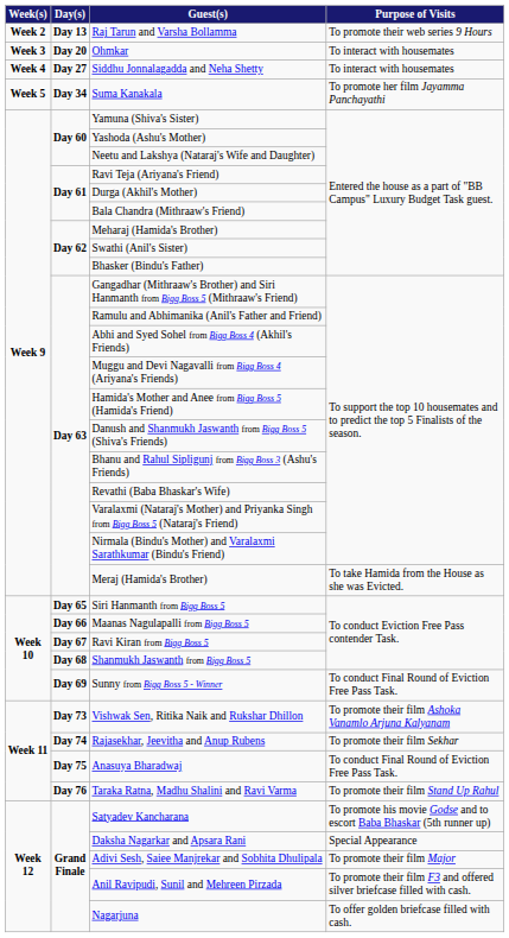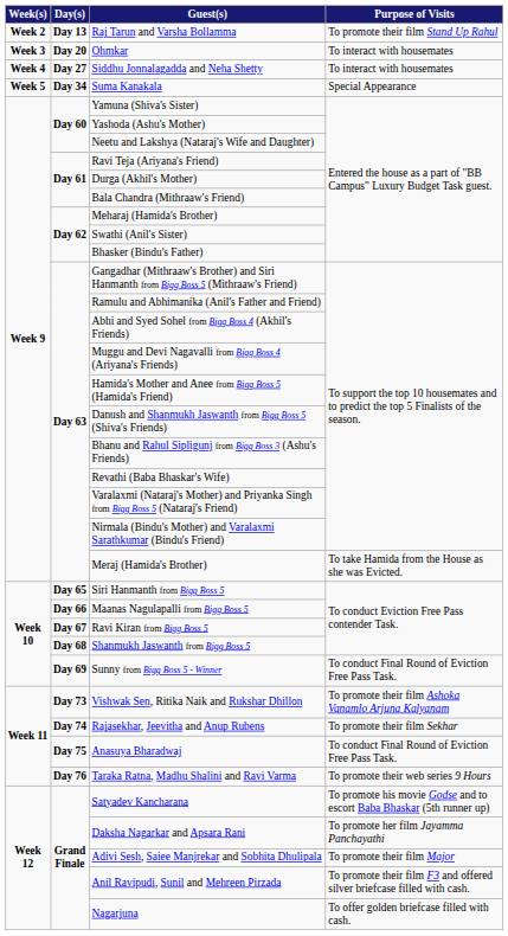Raj Tarun and Varsha Bollamma | Purpose of Visits: To promote their web series 9 Hours -> To promote their film Stand Up Rahul
Suma Kanakala | Purpose of Visits: To promote her film Jayamma Panchayathi -> Special Appearance
Taraka Ratna, Madhu Shalini and Ravi Varma | Purpose of Visits: To promote their film Stand Up Rahul -> To promote their web series 9 Hours
Daksha Nagarkar and Apsara Rani | Purpose of Visits: Special Appearance -> To promote her film Jayamma Panchayathi
